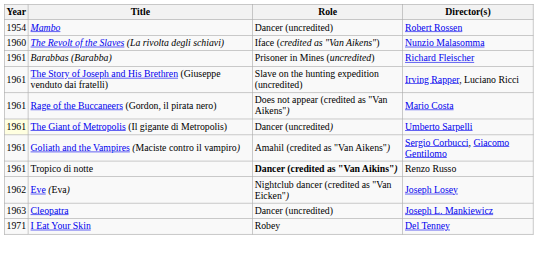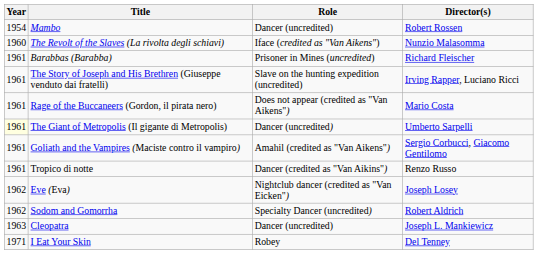Tropico di notte | Role: bold -> normal
+ row: 1962 | Sodom and Gomorrha | Specialty Dancer (uncredited) | Robert Aldrich
